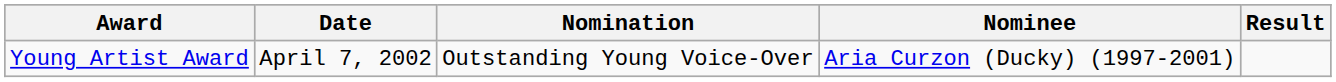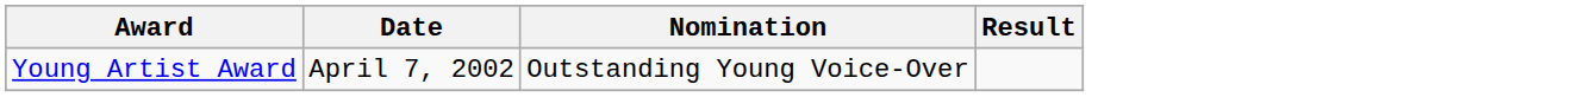- column: Nominee | Aria Curzon (Ducky) (1997-2001)
